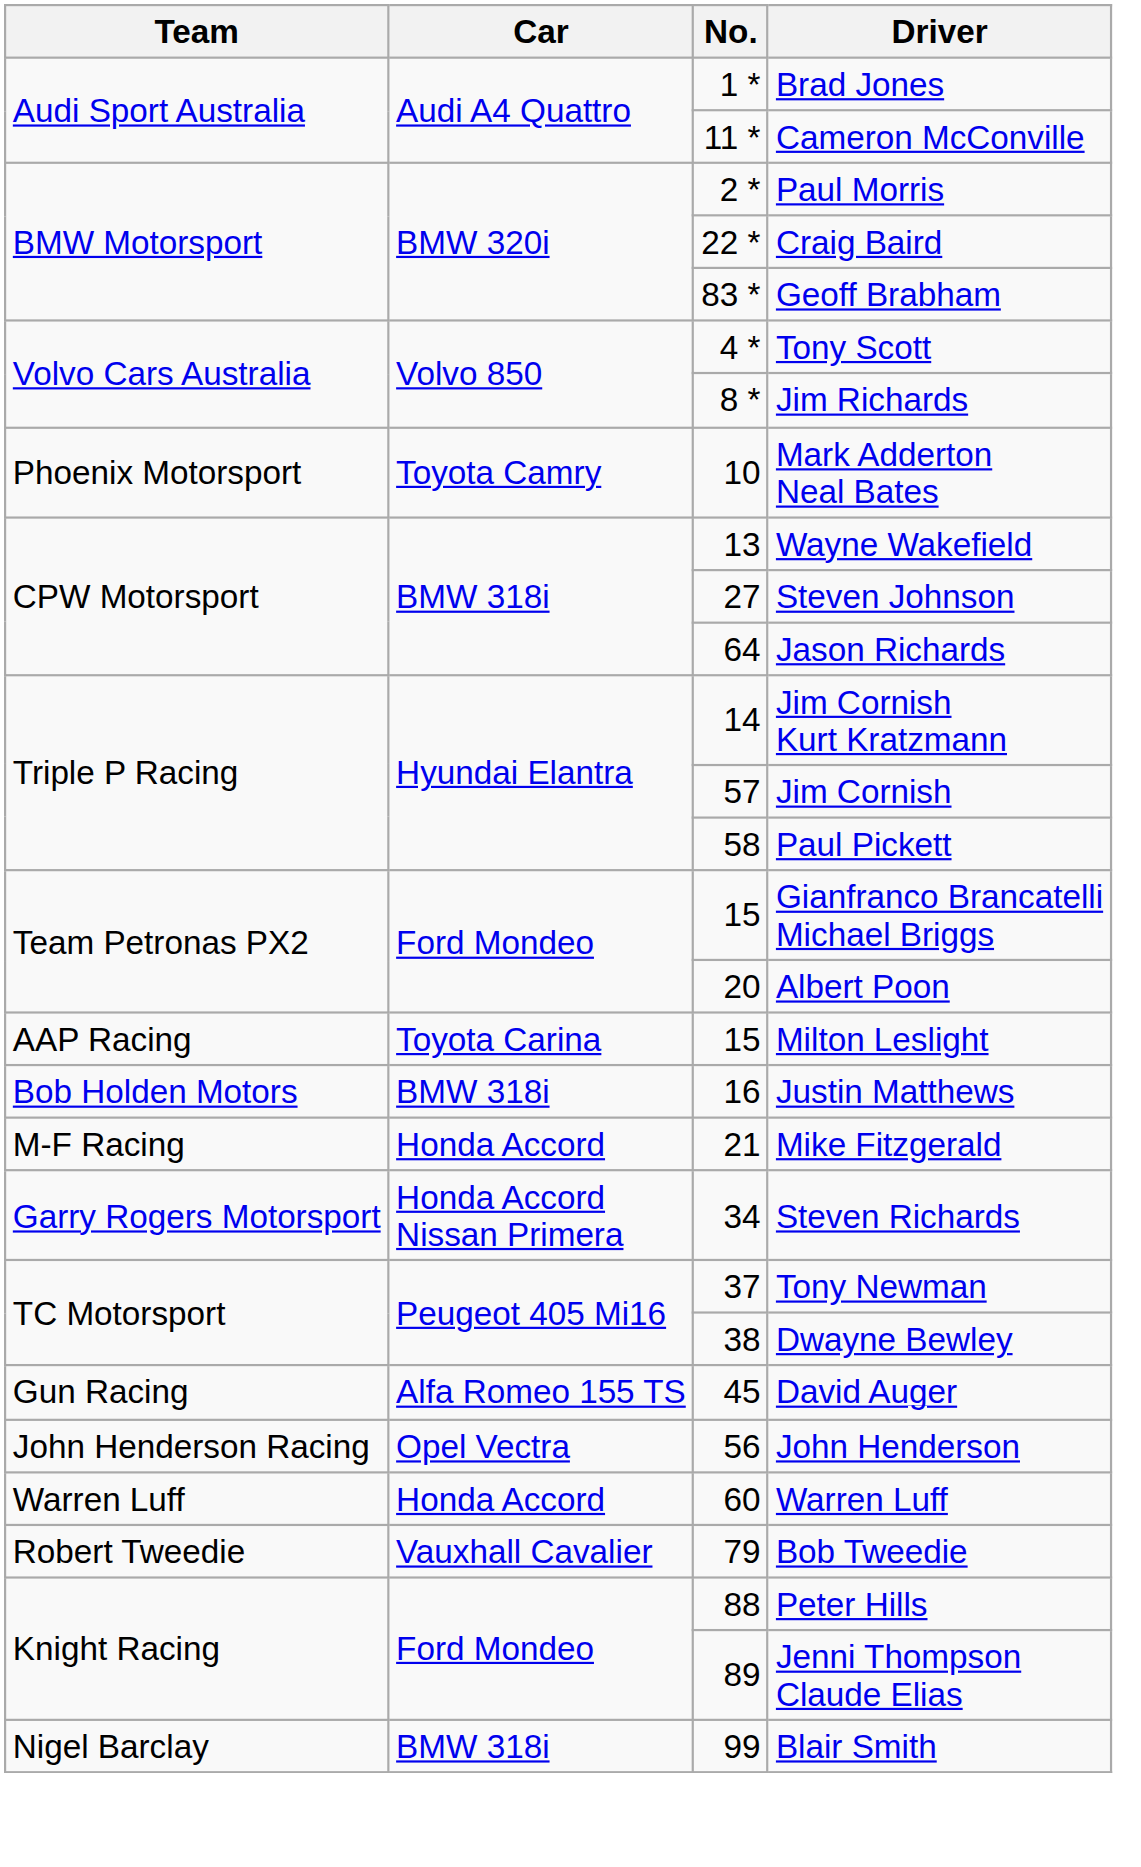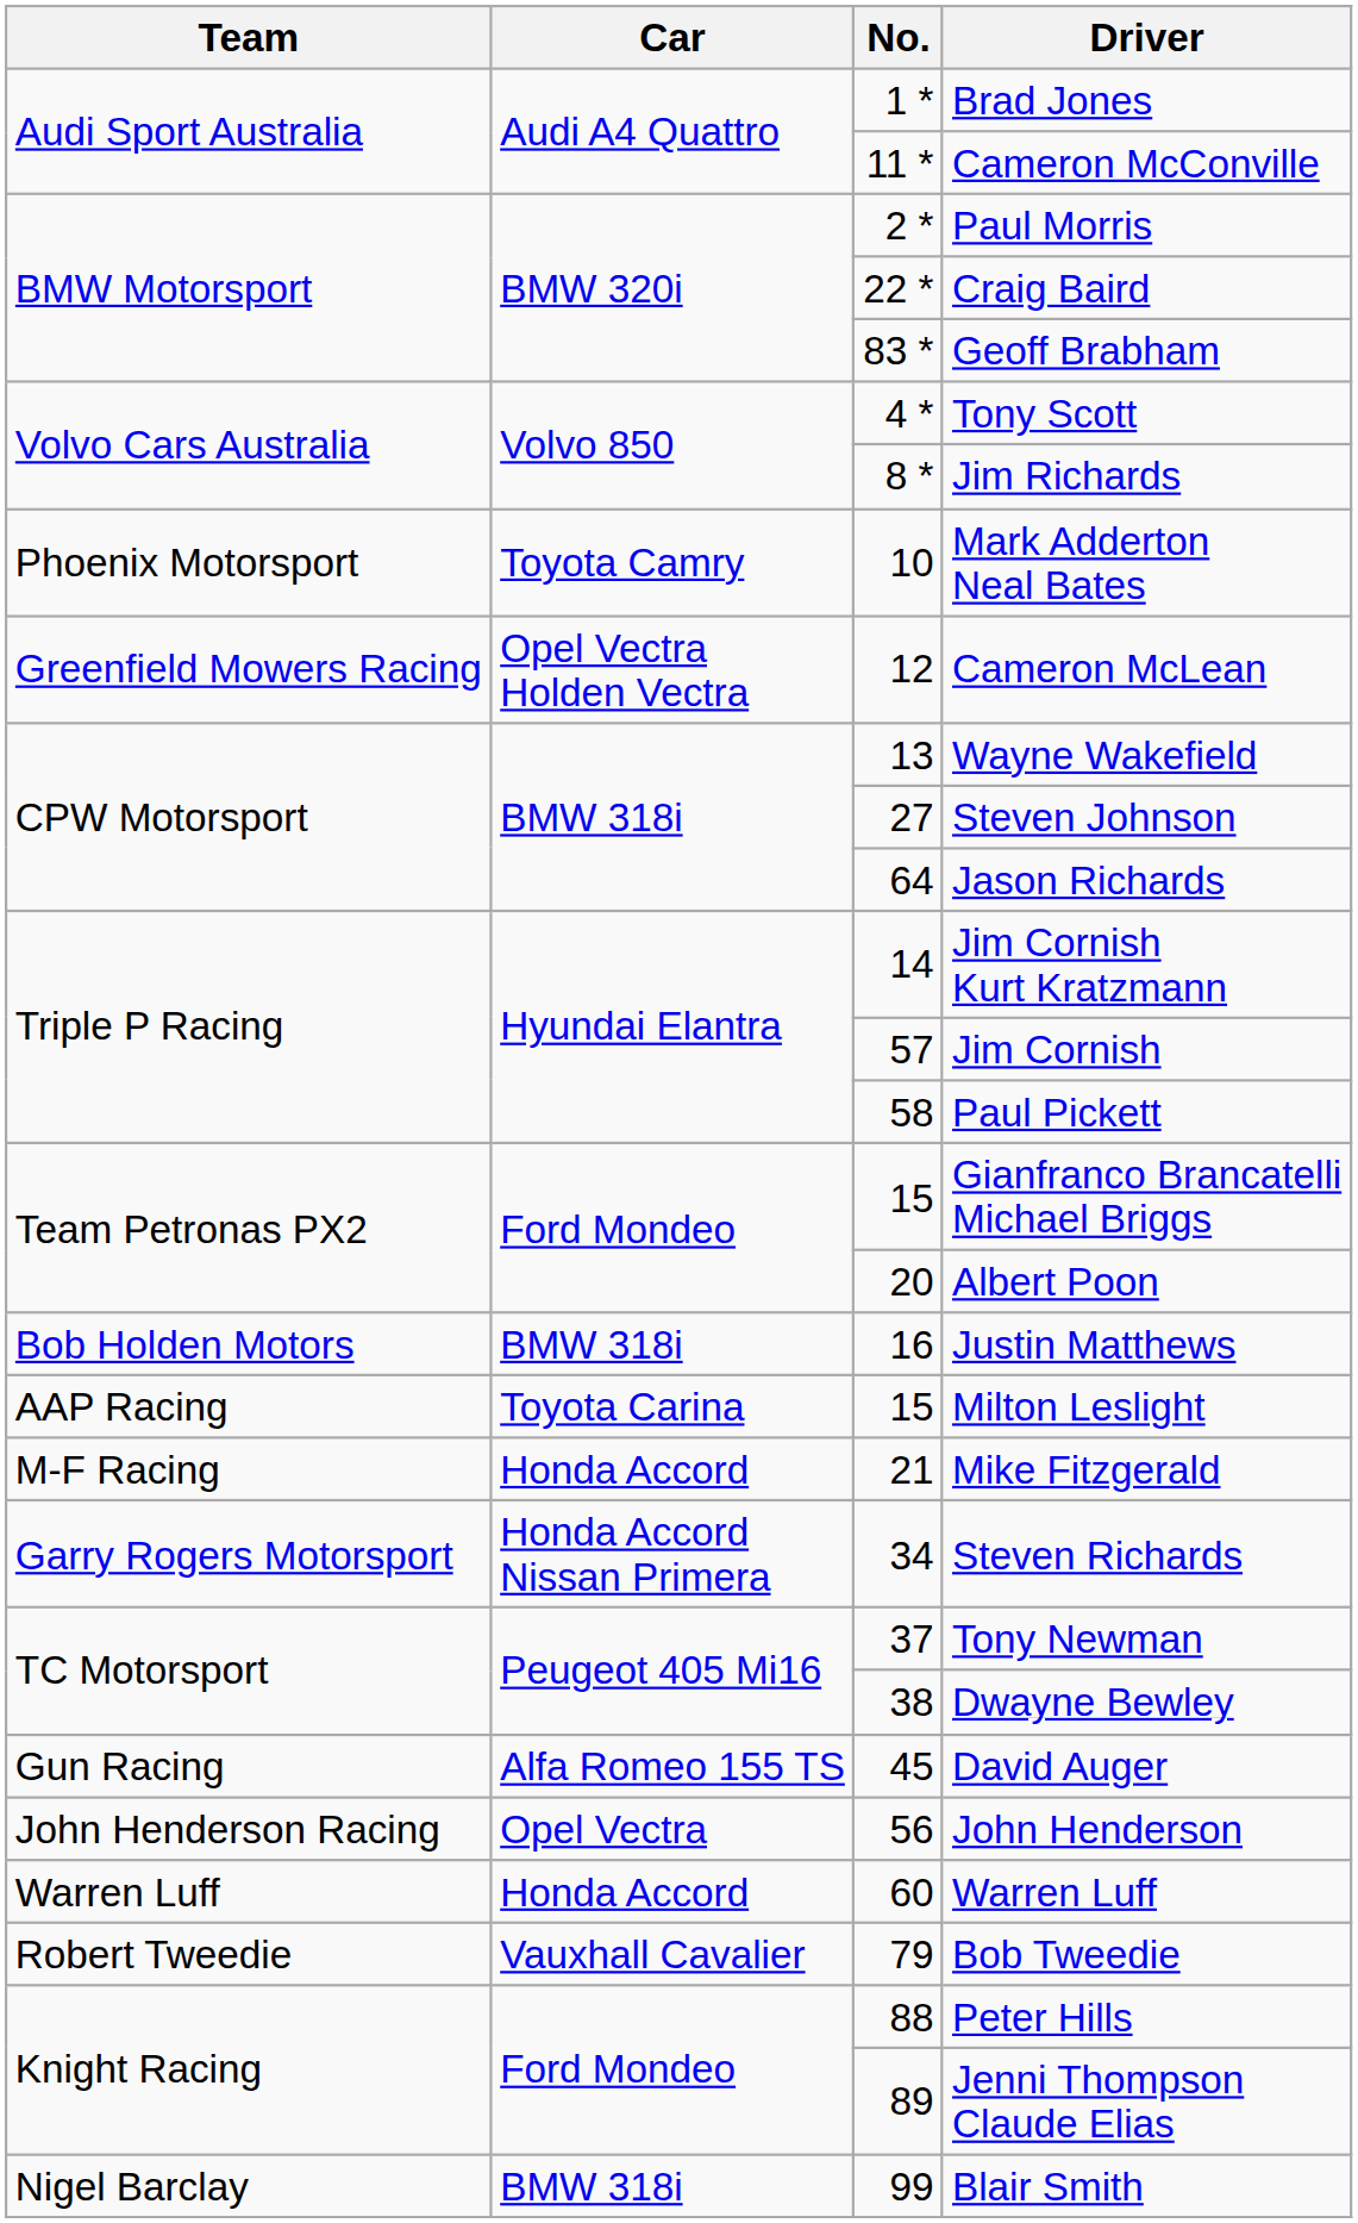+ row: Greenfield Mowers Racing | Opel Vectra Holden Vectra | 12 | Cameron McLean
rows swapped: Milton Leslight <-> Justin Matthews
